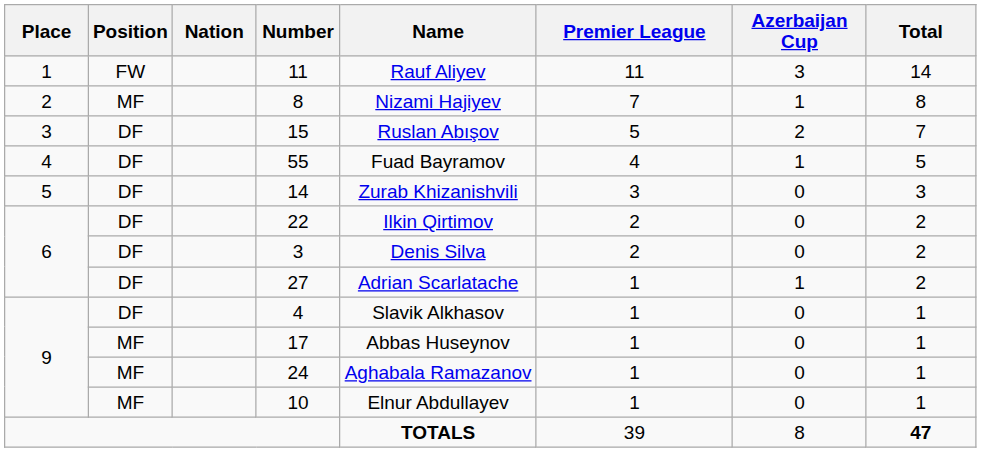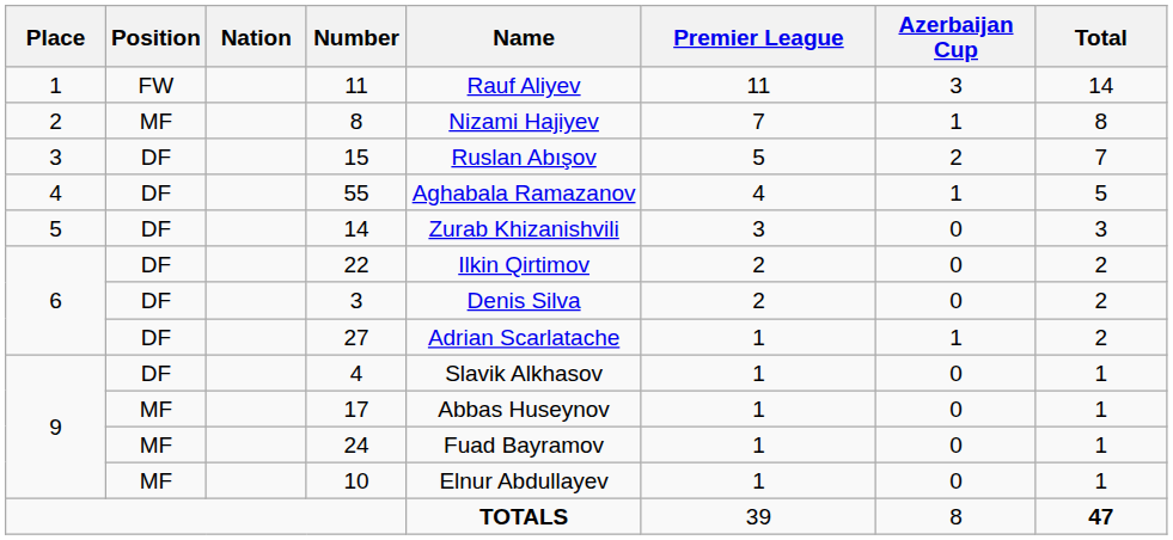55 | Name: Fuad Bayramov -> Aghabala Ramazanov
24 | Name: Aghabala Ramazanov -> Fuad Bayramov
